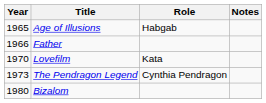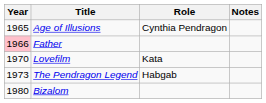Age of Illusions | Role: Habgab -> Cynthia Pendragon
Father | Year: no background -> pink background
The Pendragon Legend | Role: Cynthia Pendragon -> Habgab
